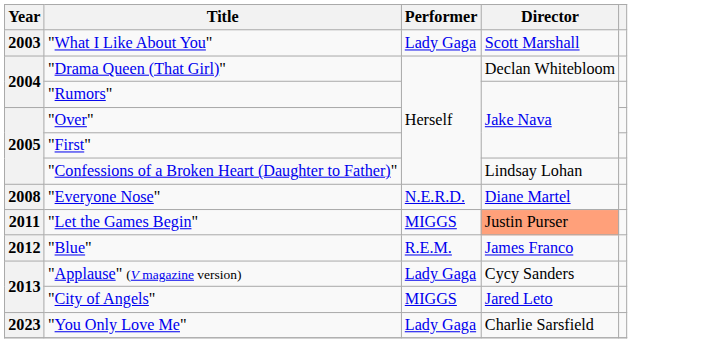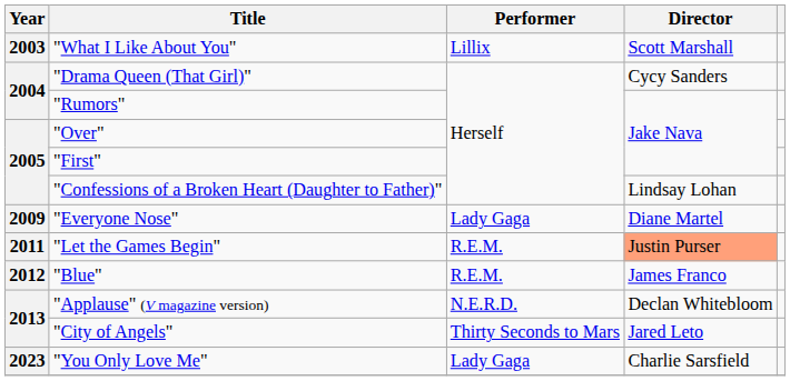"What I Like About You" | Performer: Lady Gaga -> Lillix
"Drama Queen (That Girl)" | Director: Declan Whitebloom -> Cycy Sanders
"Everyone Nose" | Year: 2008 -> 2009
"Everyone Nose" | Performer: N.E.R.D. -> Lady Gaga
"Let the Games Begin" | Performer: MIGGS -> R.E.M.
"Applause" (V magazine version) | Performer: Lady Gaga -> N.E.R.D.
"Applause" (V magazine version) | Director: Cycy Sanders -> Declan Whitebloom
"City of Angels" | Performer: MIGGS -> Thirty Seconds to Mars
